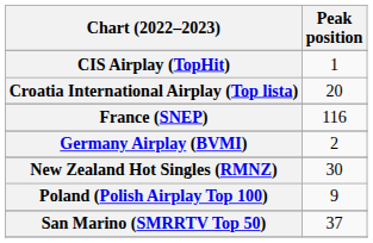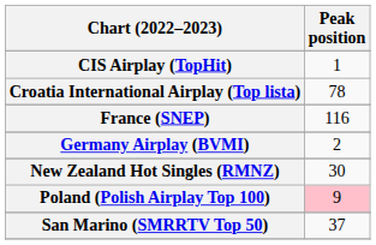Croatia International Airplay (Top lista) | Peak position: 20 -> 78
Poland (Polish Airplay Top 100) | Peak position: no background -> pink background
